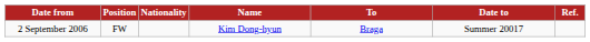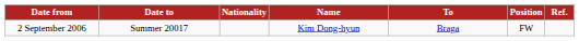columns swapped: Position <-> Date to
